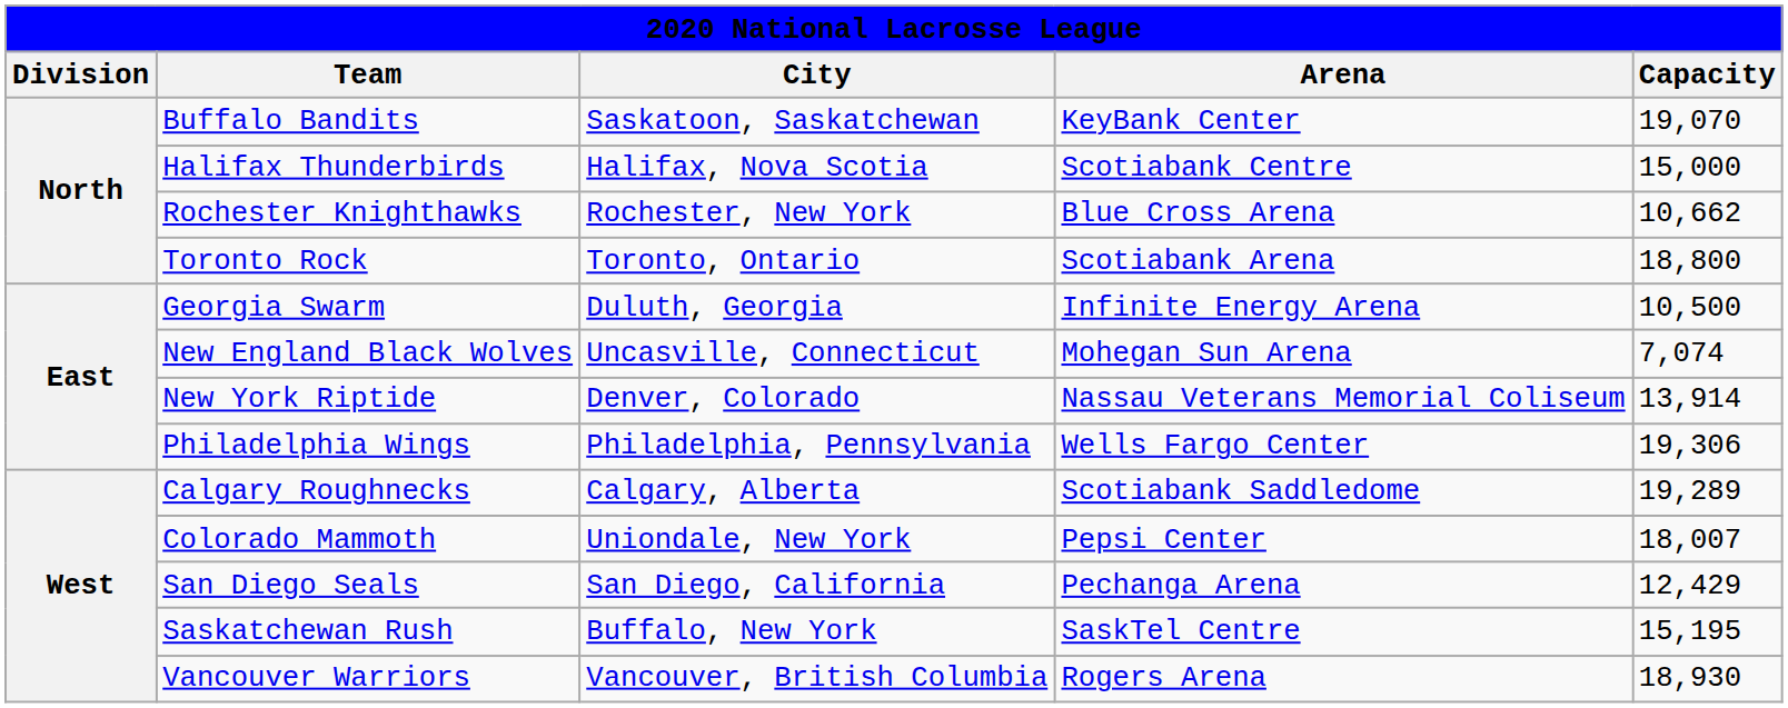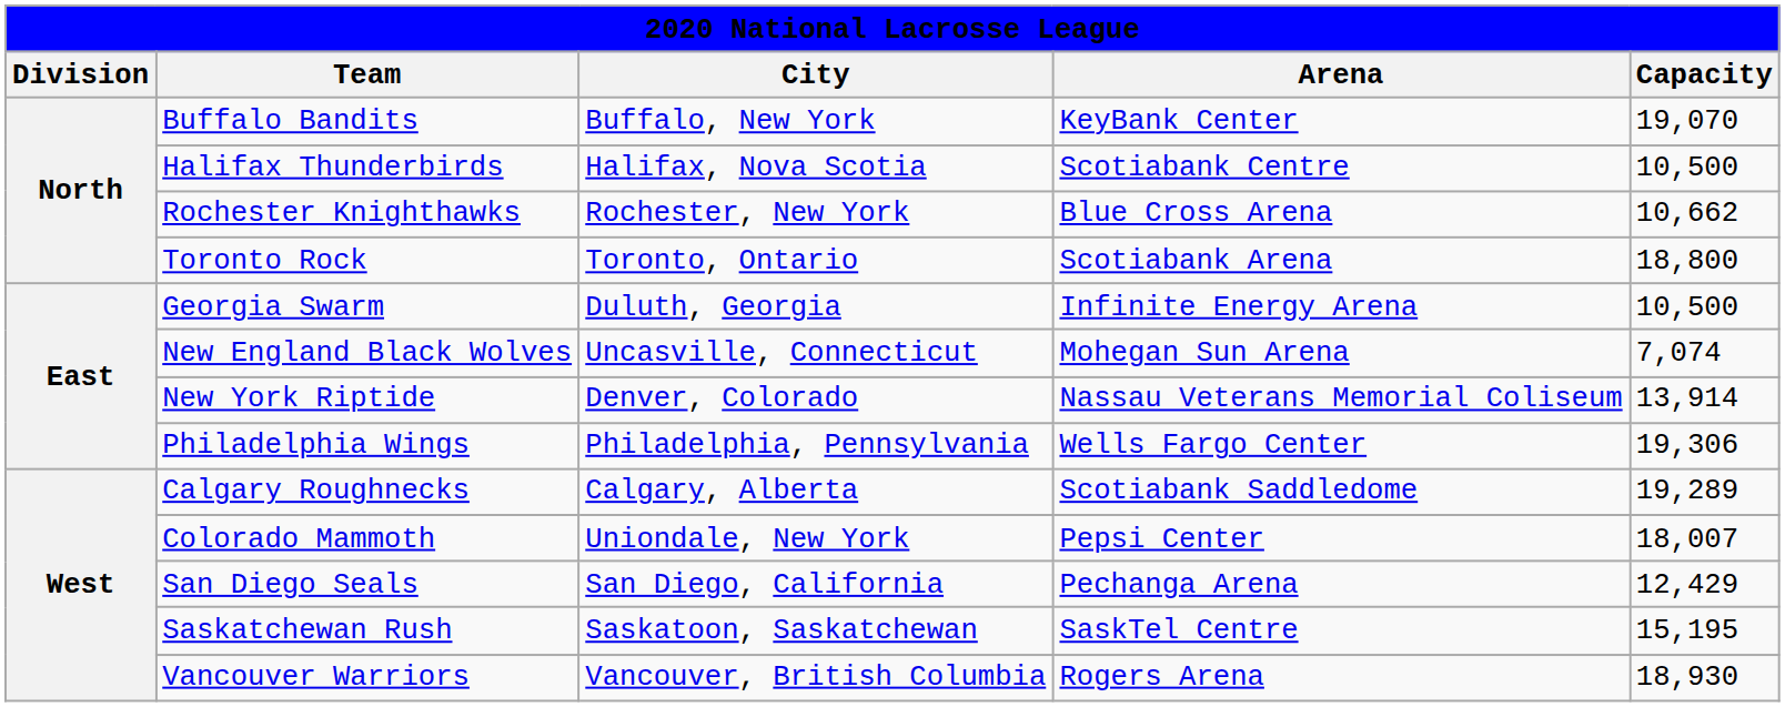Buffalo Bandits | City: Saskatoon, Saskatchewan -> Buffalo, New York
Halifax Thunderbirds | Capacity: 15,000 -> 10,500
Saskatchewan Rush | City: Buffalo, New York -> Saskatoon, Saskatchewan
